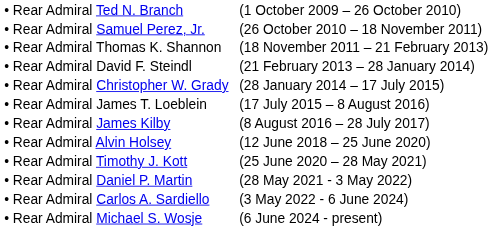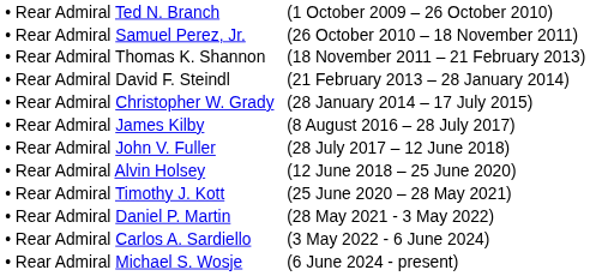- row: • Rear Admiral James T. Loeblein | (17 July 2015 – 8 August 2016)
+ row: • Rear Admiral John V. Fuller | (28 July 2017 – 12 June 2018)
